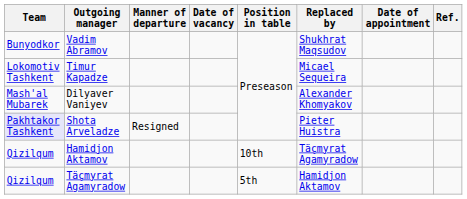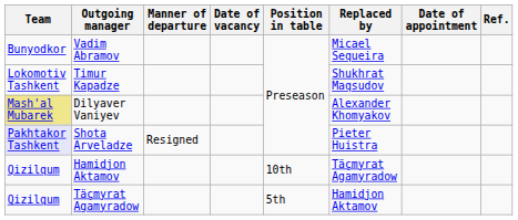Vadim Abramov | Replaced by: Shukhrat Maqsudov -> Micael Sequeira
Timur Kapadze | Replaced by: Micael Sequeira -> Shukhrat Maqsudov
Dilyaver Vaniyev | Team: no background -> khaki background
